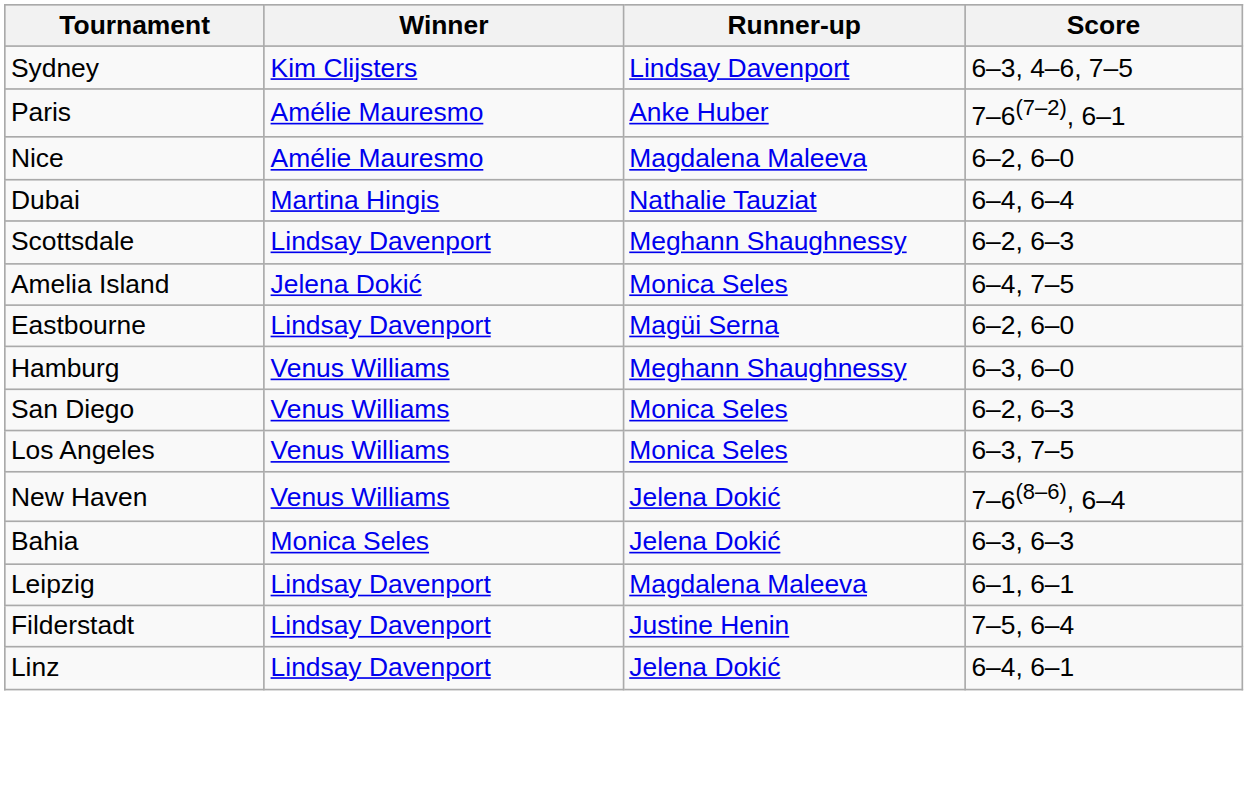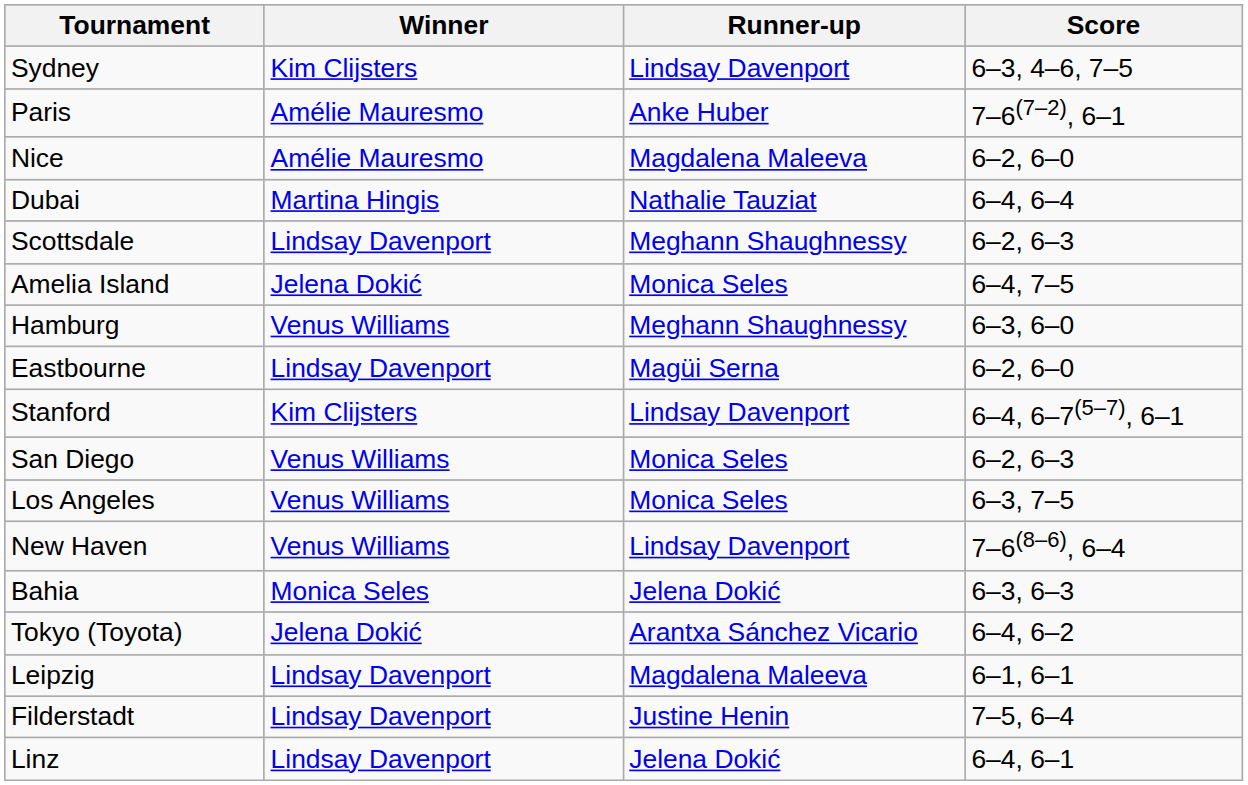rows swapped: Hamburg <-> Eastbourne
+ row: Stanford | Kim Clijsters | Lindsay Davenport | 6–4, 6–7(5–7), 6–1
New Haven | Runner-up: Jelena Dokić -> Lindsay Davenport
+ row: Tokyo (Toyota) | Jelena Dokić | Arantxa Sánchez Vicario | 6–4, 6–2
